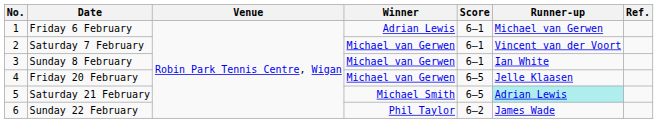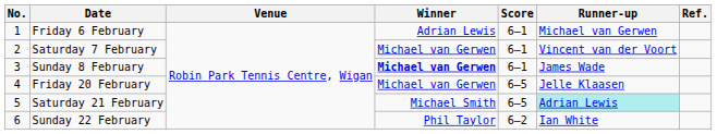Sunday 8 February | Winner: normal -> bold
Sunday 8 February | Runner-up: Ian White -> James Wade
Sunday 22 February | Runner-up: James Wade -> Ian White
